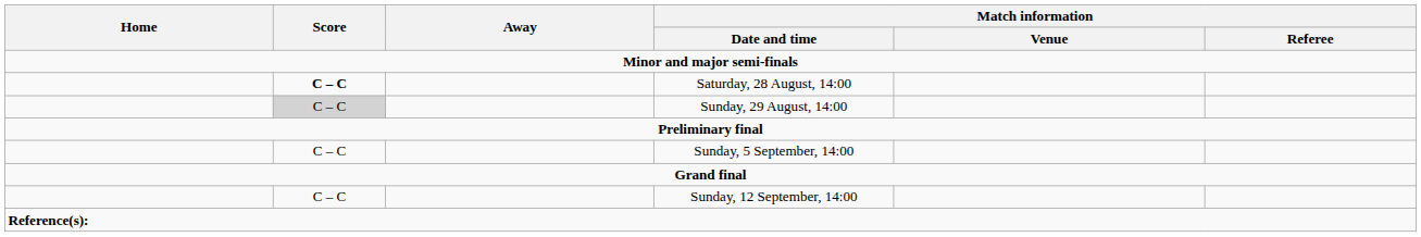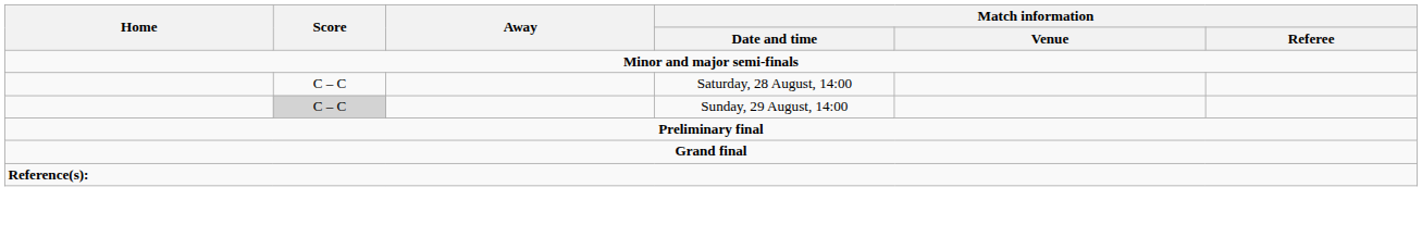Saturday, 28 August, 14:00 | Score: bold -> normal
- row: C – C | Sunday, 5 September, 14:00
- row: C – C | Sunday, 12 September, 14:00
